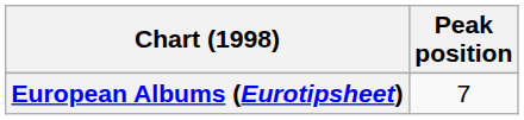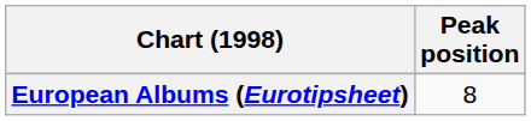European Albums (Eurotipsheet) | Peak position: 7 -> 8
